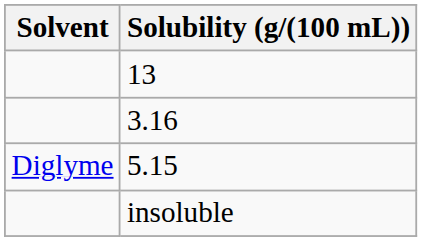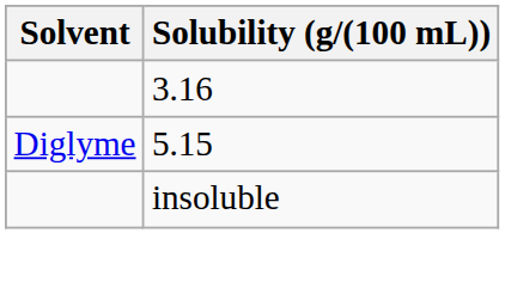- row: 13
